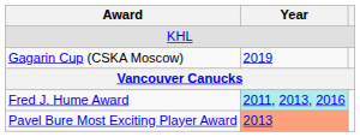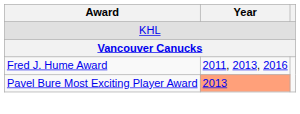- row: Gagarin Cup (CSKA Moscow) | 2019
Fred J. Hume Award | Year: paleturquoise background -> no background
